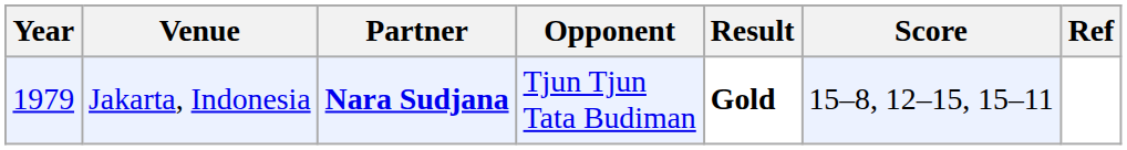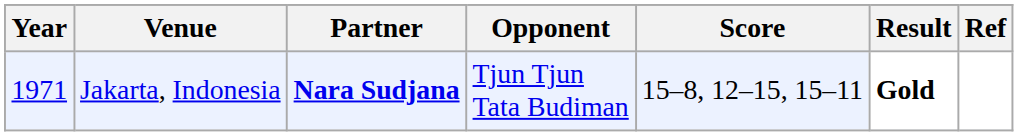columns swapped: Score <-> Result
Jakarta, Indonesia | Year: 1979 -> 1971
